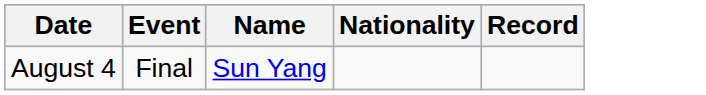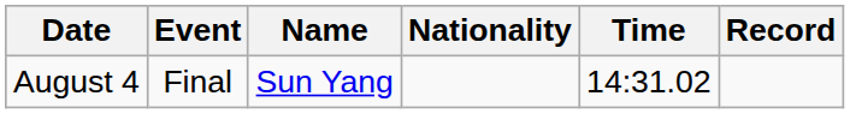+ column: Time | 14:31.02
